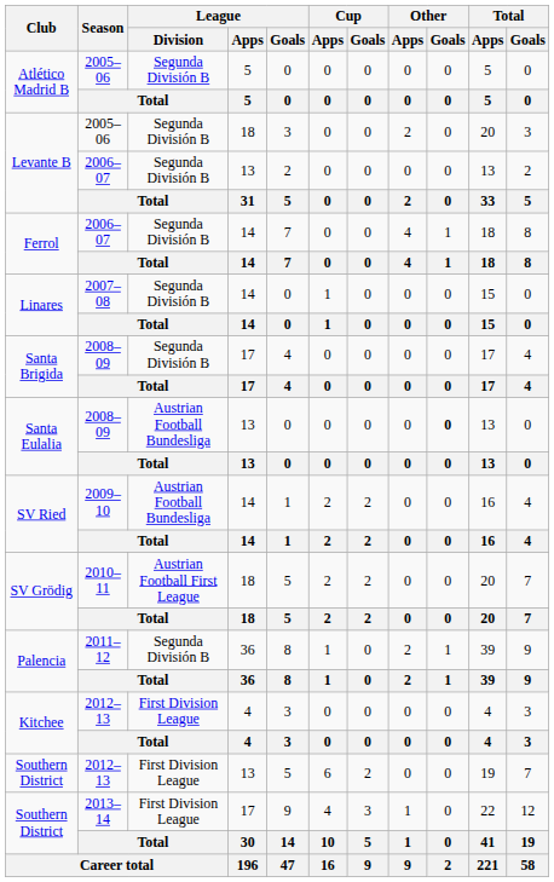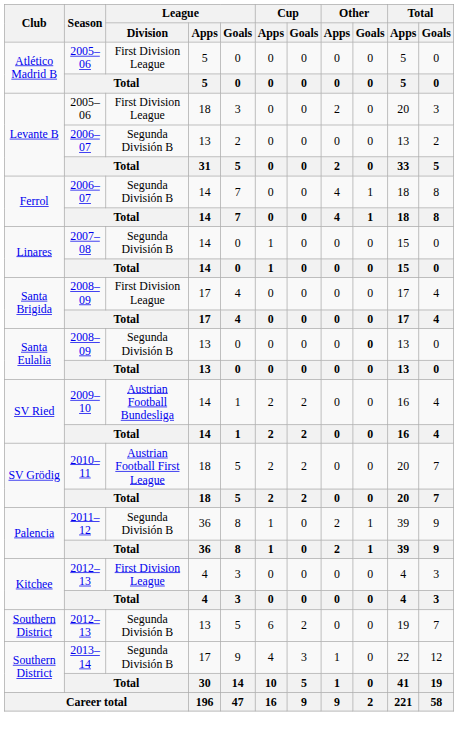Atlético Madrid B / 2005–06 | League / Division: Segunda División B -> First Division League
Levante B / 2005–06 | League / Division: Segunda División B -> First Division League
Santa Brigida / 2008–09 | League / Division: Segunda División B -> First Division League
Santa Eulalia / 2008–09 | League / Division: Austrian Football Bundesliga -> Segunda División B
Southern District / 2012–13 | League / Division: First Division League -> Segunda División B
Southern District / 2013–14 | League / Division: First Division League -> Segunda División B
